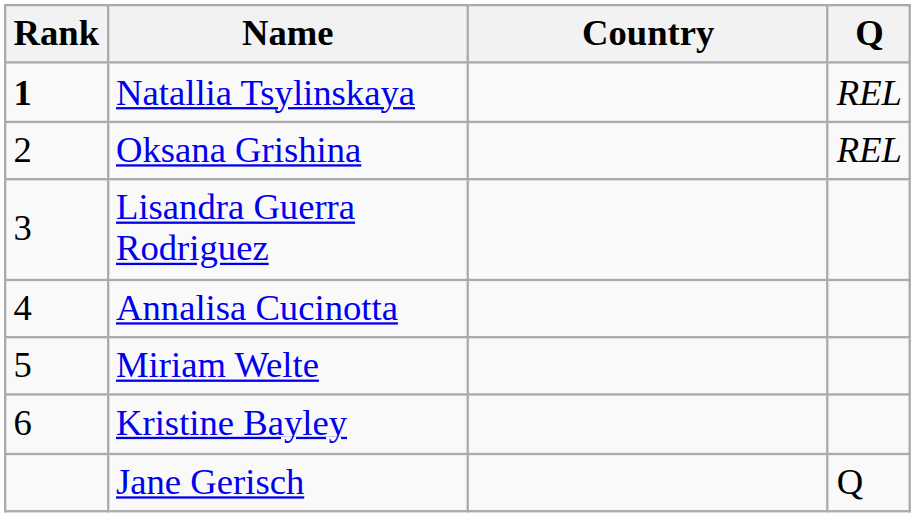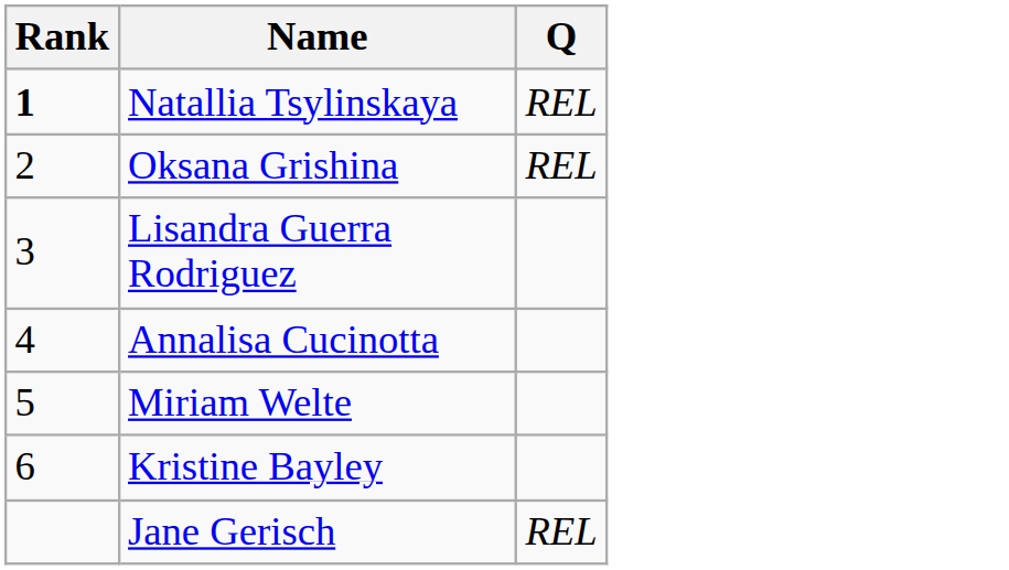- column: Country
Jane Gerisch | Q: Q -> REL
